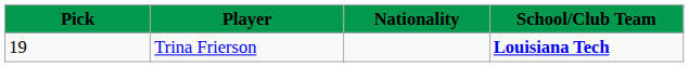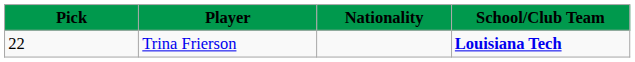Trina Frierson | Pick: 19 -> 22
